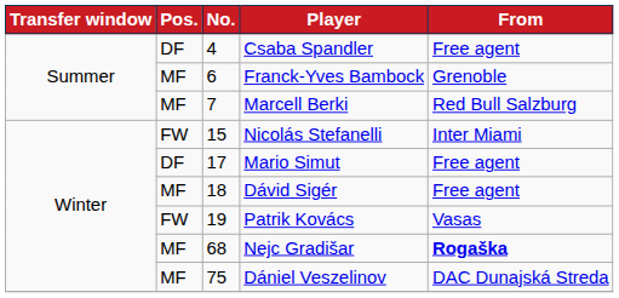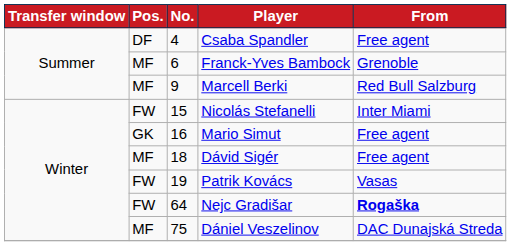Marcell Berki | No.: 7 -> 9
Mario Simut | Pos.: DF -> GK
Mario Simut | No.: 17 -> 16
Nejc Gradišar | Pos.: MF -> FW
Nejc Gradišar | No.: 68 -> 64
